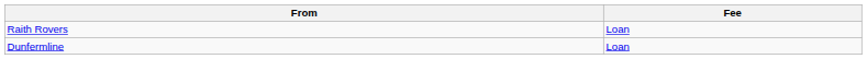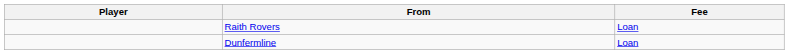+ column: Player
